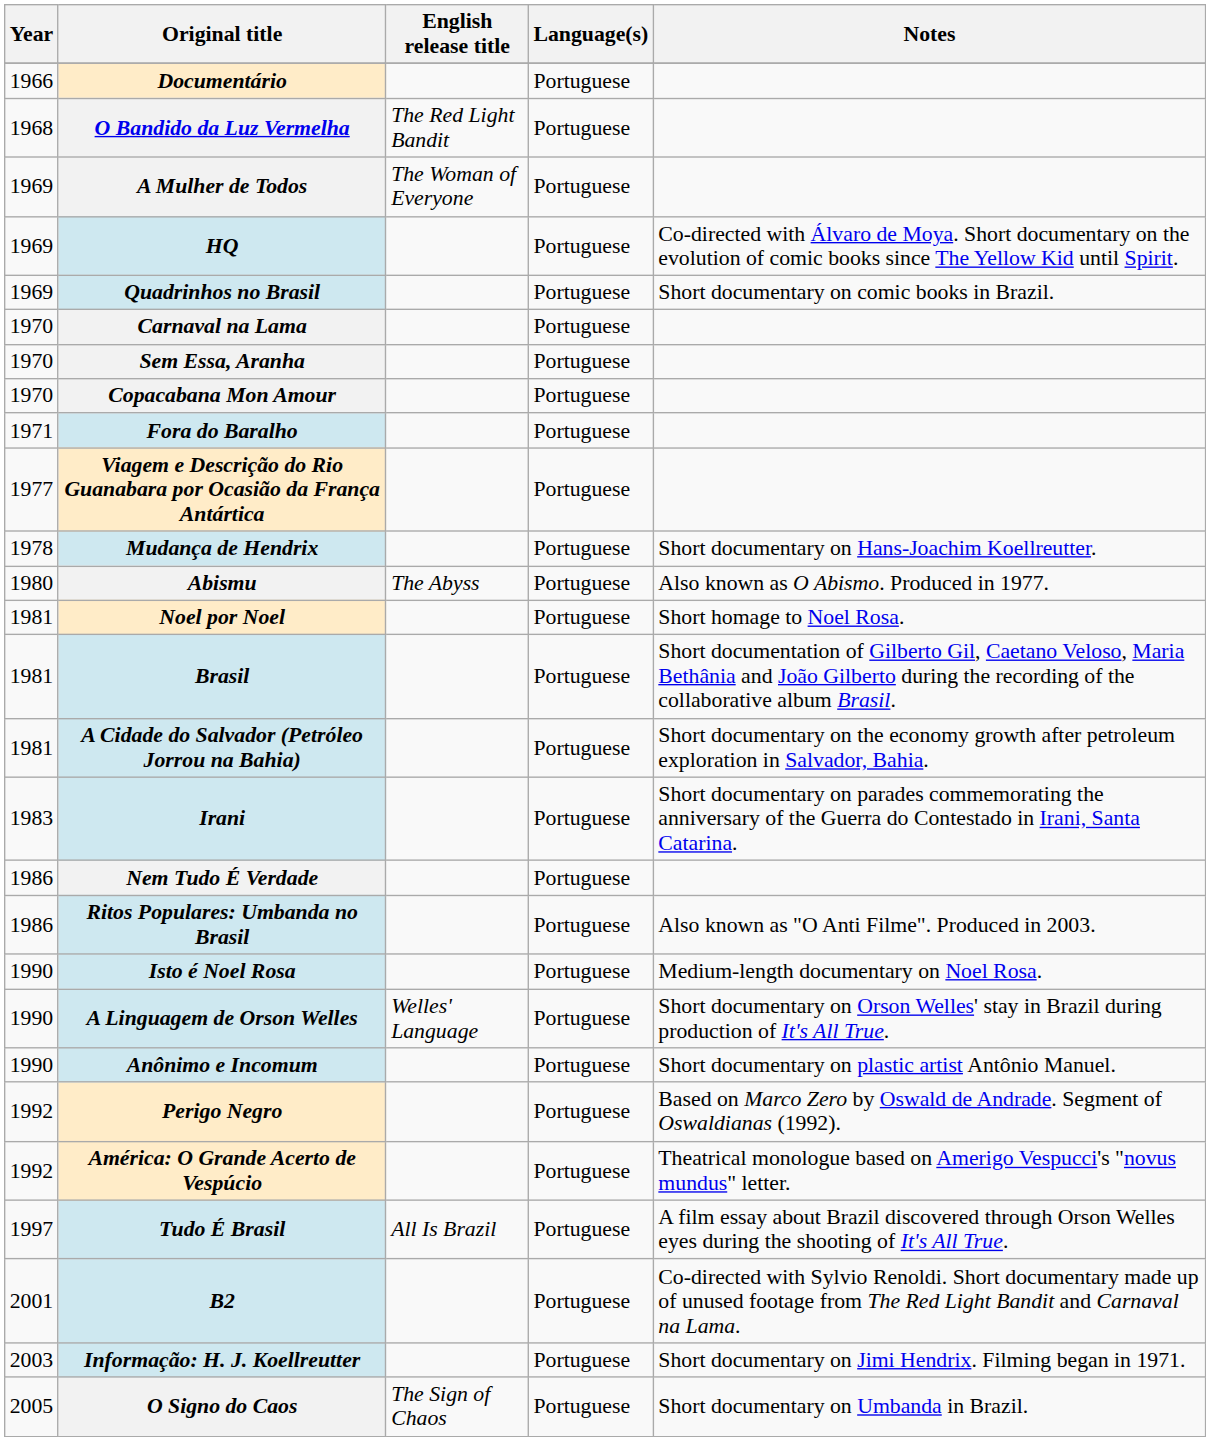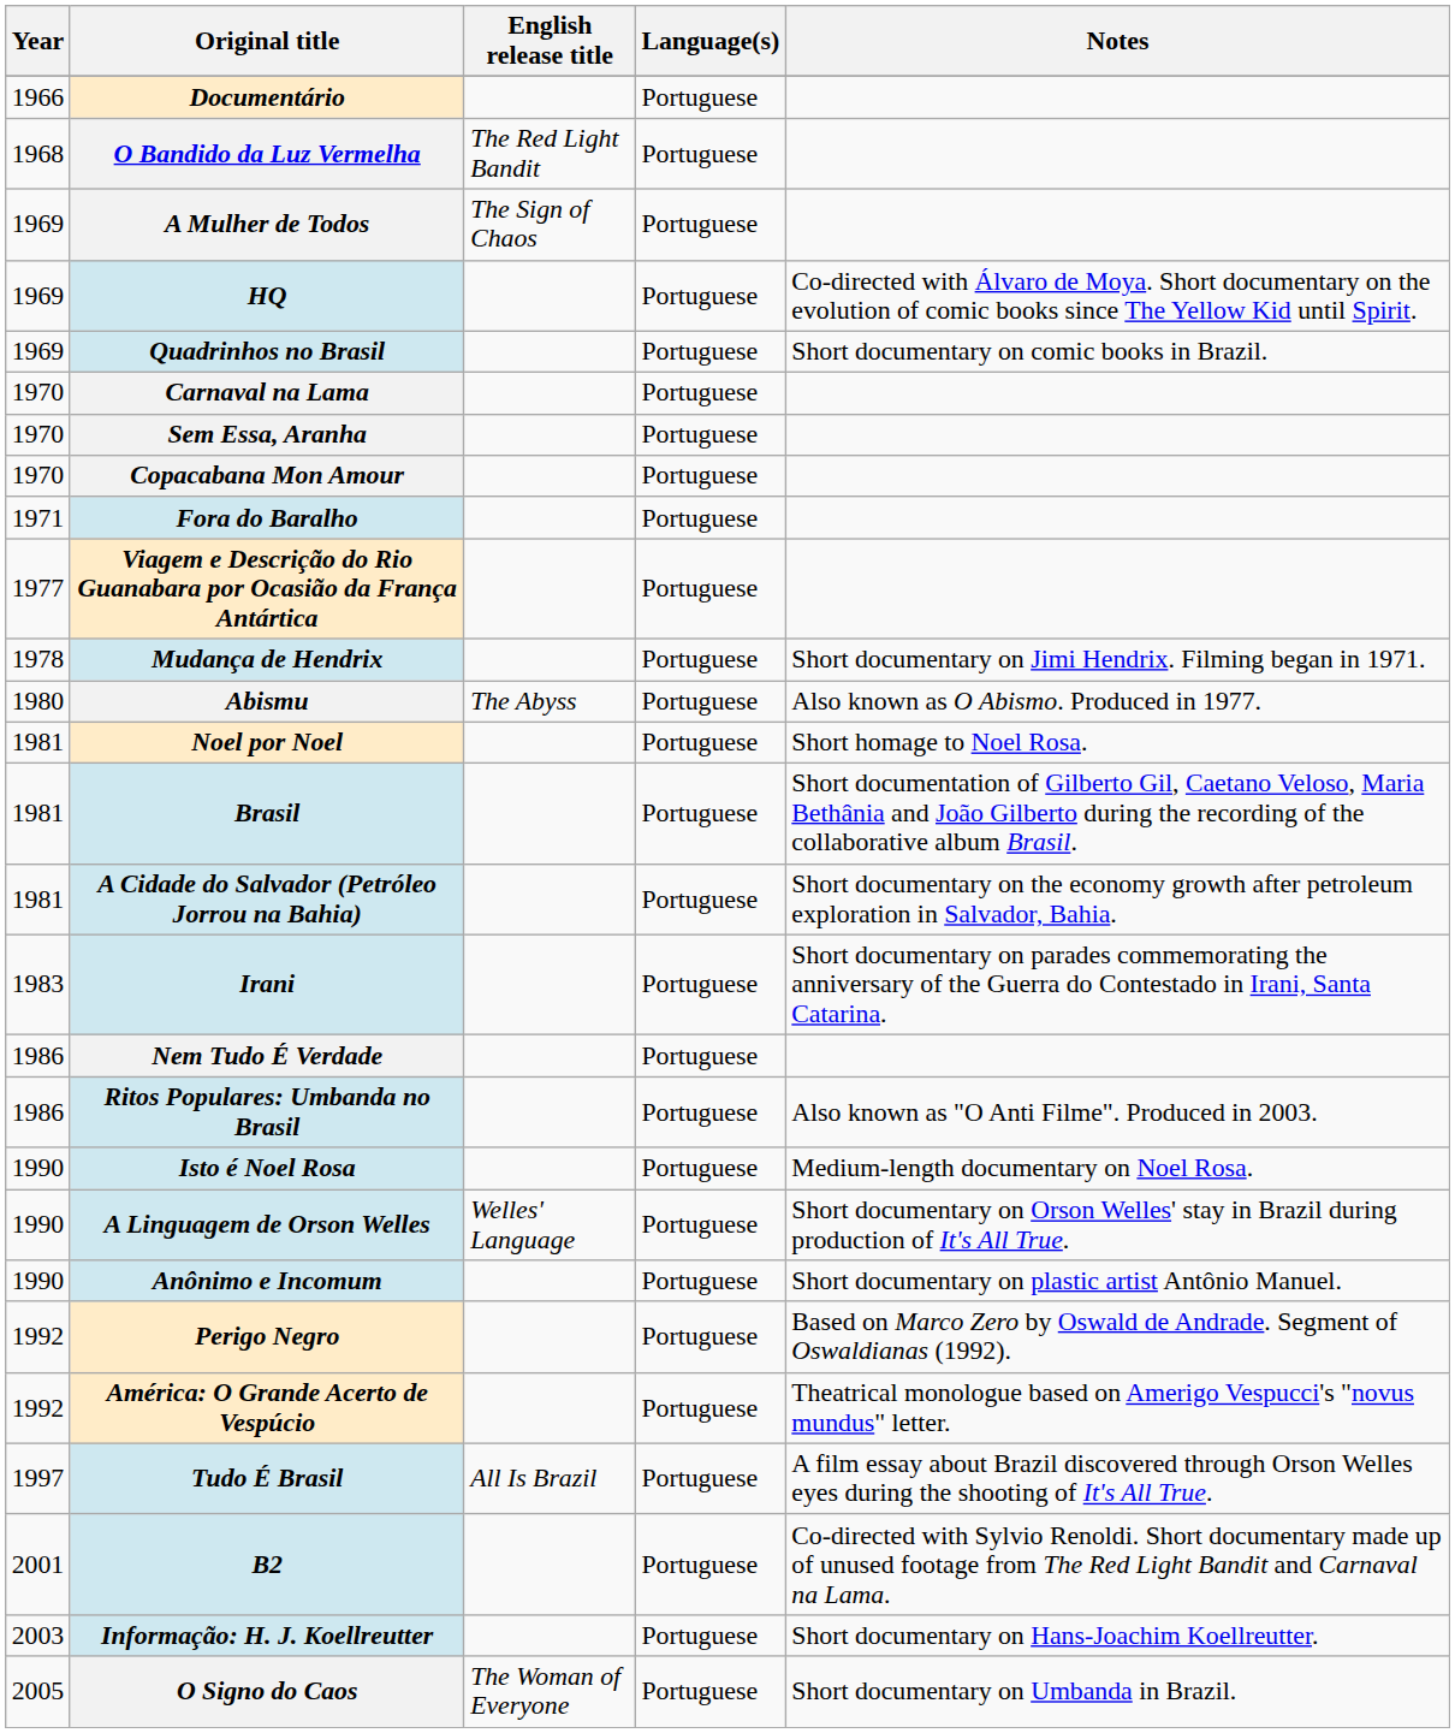A Mulher de Todos | English release title: The Woman of Everyone -> The Sign of Chaos
Mudança de Hendrix | Notes: Short documentary on Hans-Joachim Koellreutter. -> Short documentary on Jimi Hendrix. Filming began in 1971.
Informação: H. J. Koellreutter | Notes: Short documentary on Jimi Hendrix. Filming began in 1971. -> Short documentary on Hans-Joachim Koellreutter.
O Signo do Caos | English release title: The Sign of Chaos -> The Woman of Everyone
